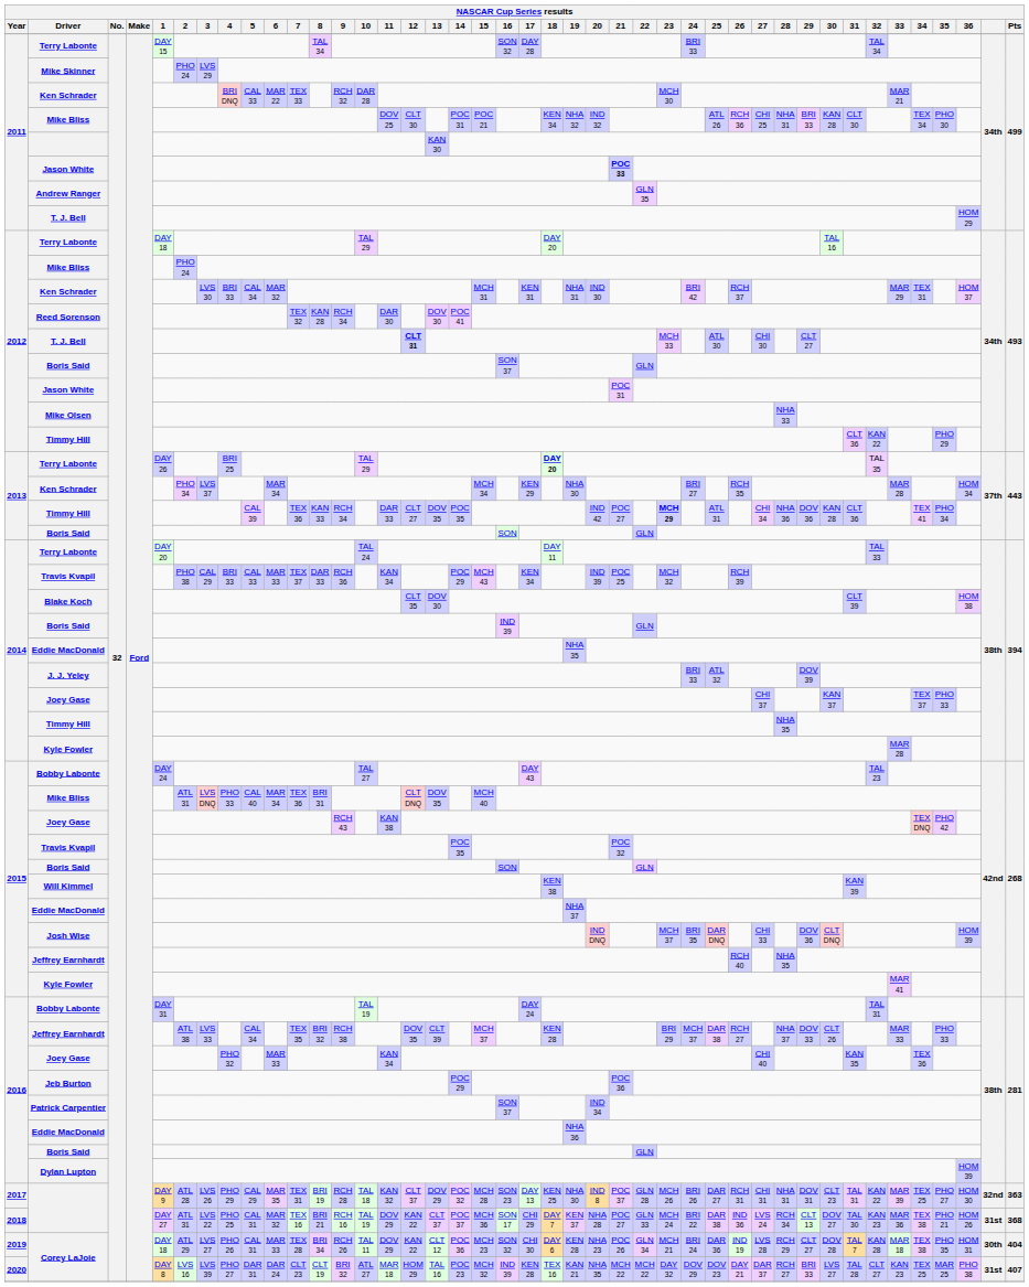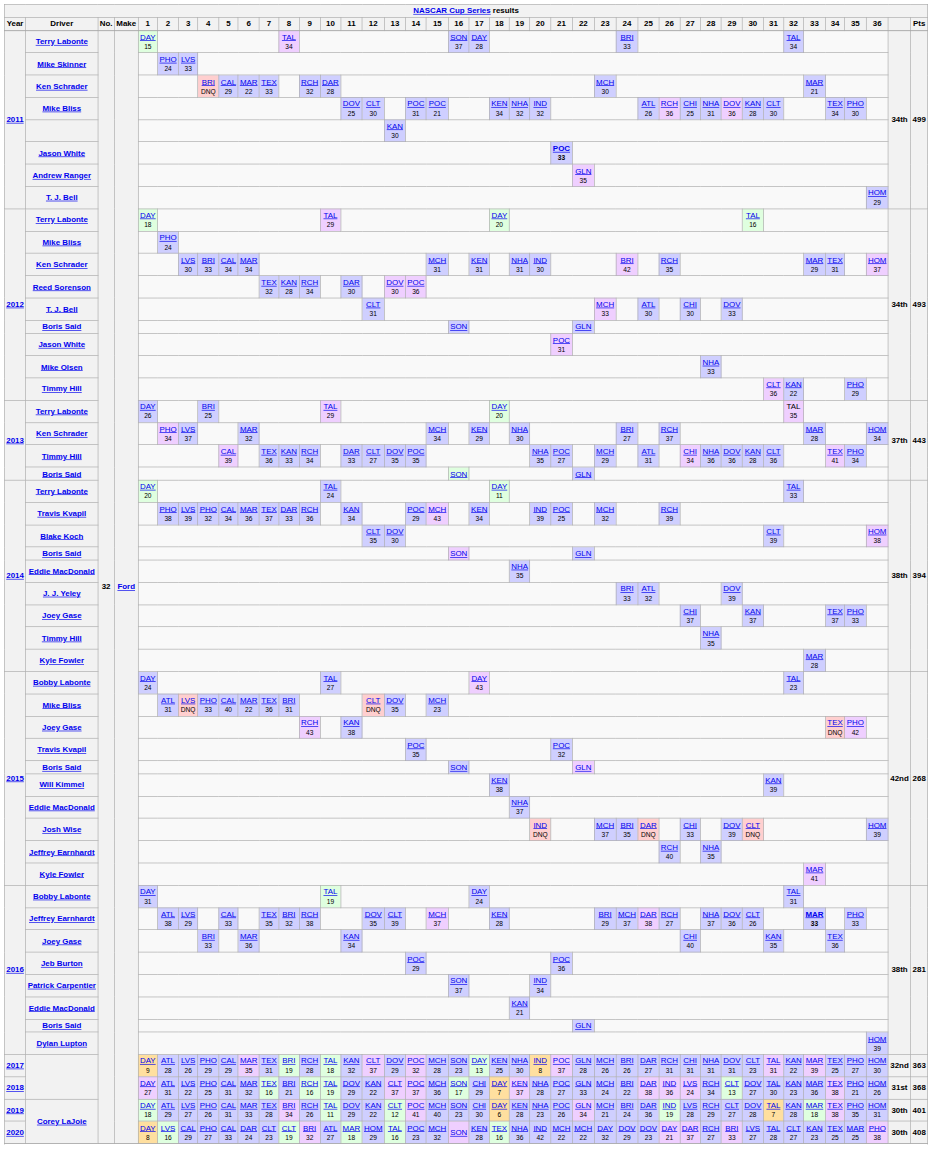2011 / Terry Labonte | 16: SON 32 -> SON 37
Mike Skinner | 3: LVS 29 -> LVS 33
2011 / Ken Schrader | 5: CAL 33 -> CAL 29
2011 / Mike Bliss | 29: BRI 33 -> DOV 36
2012 / Ken Schrader | 6: MAR 32 -> MAR 34
2012 / Ken Schrader | 26: RCH 37 -> RCH 35
Reed Sorenson | 14: POC 41 -> POC 36
2012 / T. J. Bell | 12: bold -> normal
2012 / T. J. Bell | 29: CLT 27 -> DOV 33
2012 / Boris Said | 16: SON 37 -> SON
2013 / Terry Labonte | 18: bold -> normal
2013 / Ken Schrader | 6: MAR 34 -> MAR 32
2013 / Ken Schrader | 26: RCH 35 -> RCH 37
2013 / Timmy Hill | 20: IND 42 -> NHA 35
2013 / Timmy Hill | 23: bold -> normal
2014 / Travis Kvapil | 3: CAL 29 -> LVS 39
2014 / Travis Kvapil | 4: BRI 33 -> PHO 32
2014 / Travis Kvapil | 5: CAL 33 -> CAL 34
2014 / Travis Kvapil | 6: MAR 33 -> MAR 36
2014 / Boris Said | 16: IND 39 -> SON
2015 / Mike Bliss | 6: MAR 34 -> MAR 22
2015 / Mike Bliss | 15: MCH 40 -> MCH 23
Josh Wise | 29: DOV 36 -> DOV 39
2016 / Jeffrey Earnhardt | 3: LVS 33 -> LVS 29
2016 / Jeffrey Earnhardt | 5: CAL 34 -> CAL 33
2016 / Jeffrey Earnhardt | 29: DOV 33 -> DOV 36
2016 / Jeffrey Earnhardt | 33: normal -> bold
2016 / Joey Gase | 4: PHO 32 -> BRI 33
2016 / Joey Gase | 6: MAR 33 -> MAR 36
2016 / Eddie MacDonald | 19: NHA 36 -> KAN 21
2019 / Corey LaJoie | 14: POC 36 -> POC 41
2019 / Corey LaJoie | 15: MCH 23 -> MCH 40
2019 / Corey LaJoie | 16: SON 32 -> SON 23
2019 / Corey LaJoie | Pts: 404 -> 401
2020 / Corey LaJoie | 3: LVS 39 -> CAL 29
2020 / Corey LaJoie | 5: DAR 31 -> CAL 33
2020 / Corey LaJoie | 16: IND 39 -> SON
2020 / Corey LaJoie | 19: KAN 21 -> NHA 36
2020 / Corey LaJoie | 20: NHA 35 -> IND 42
2020 / Corey LaJoie | column 41: 31st -> 30th
2020 / Corey LaJoie | Pts: 407 -> 408
